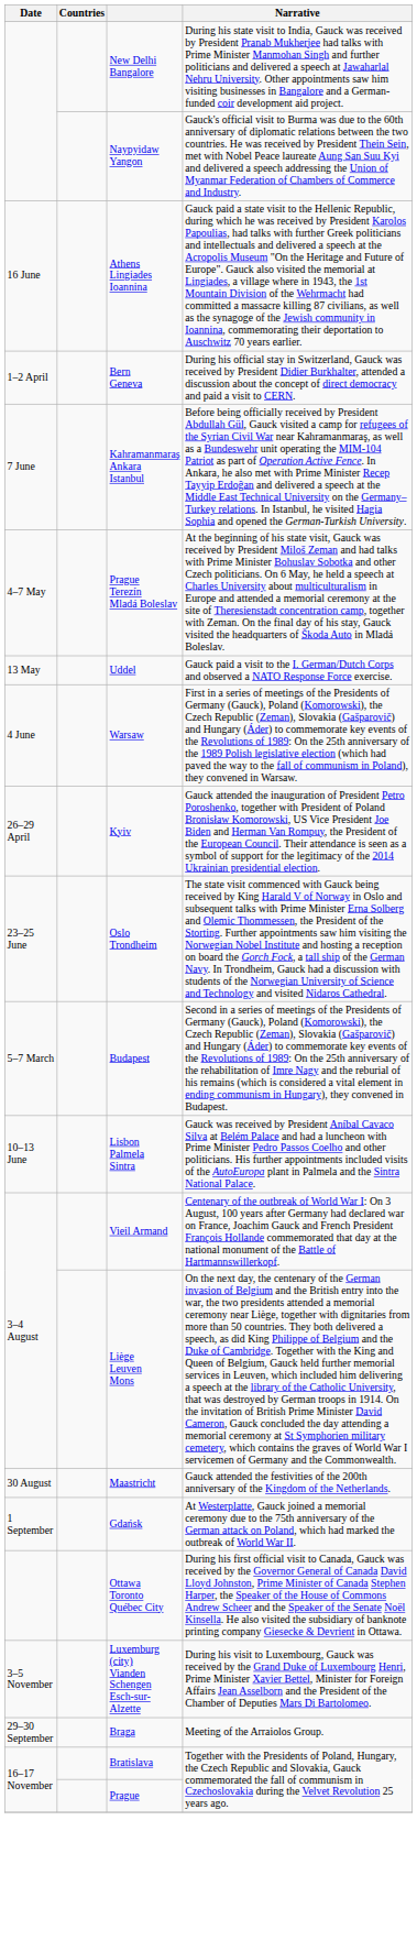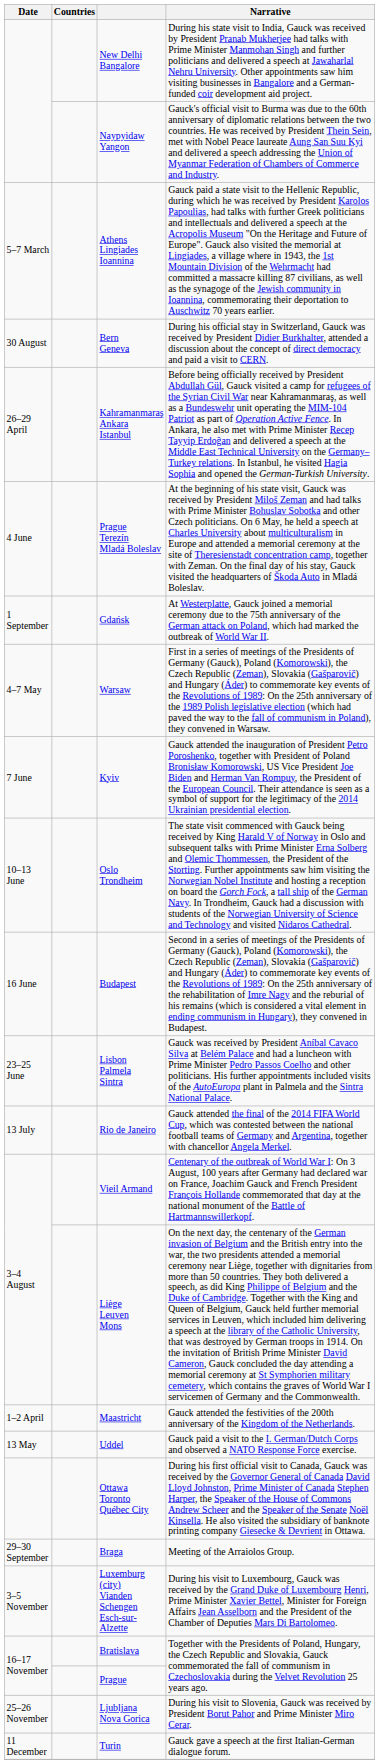Athens Lingiades Ioannina | Date: 16 June -> 5–7 March
Bern Geneva | Date: 1–2 April -> 30 August
Kahramanmaraş Ankara Istanbul | Date: 7 June -> 26–29 April
Prague Terezín Mladá Boleslav | Date: 4–7 May -> 4 June
rows swapped: Uddel <-> Gdańsk
Warsaw | Date: 4 June -> 4–7 May
Kyiv | Date: 26–29 April -> 7 June
Oslo Trondheim | Date: 23–25 June -> 10–13 June
Budapest | Date: 5–7 March -> 16 June
Lisbon Palmela Sintra | Date: 10–13 June -> 23–25 June
+ row: 13 July | Rio de Janeiro | Gauck attended the final of the 2014 FIFA World Cup, which was contested between the national football teams of Germany and Argentina, together with chancellor Angela Merkel.
Maastricht | Date: 30 August -> 1–2 April
rows swapped: Braga <-> Luxemburg (city) Vianden Schengen Esch-sur-Alzette
+ row: 25–26 November | Ljubljana Nova Gorica | During his visit to Slovenia, Gauck was received by President Borut Pahor and Prime Minister Miro Cerar.
+ row: 11 December | Turin | Gauck gave a speech at the first Italian-German dialogue forum.
